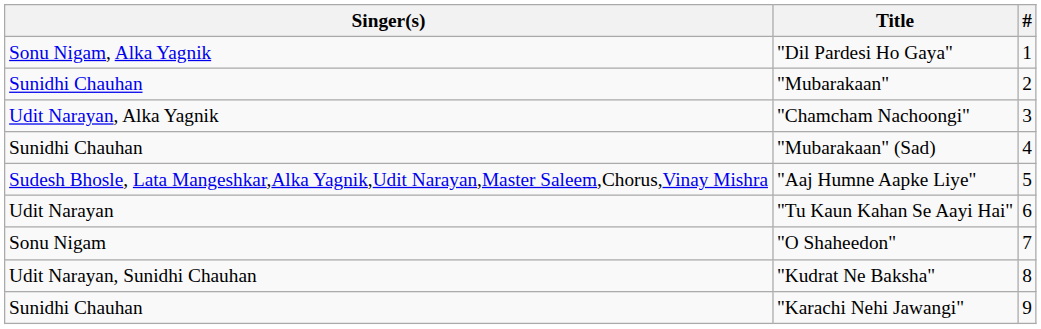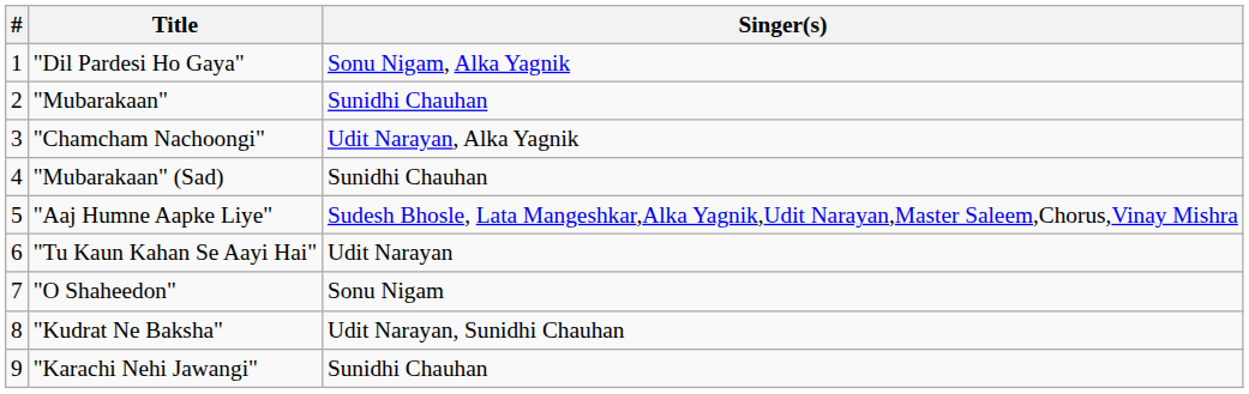columns swapped: # <-> Singer(s)
